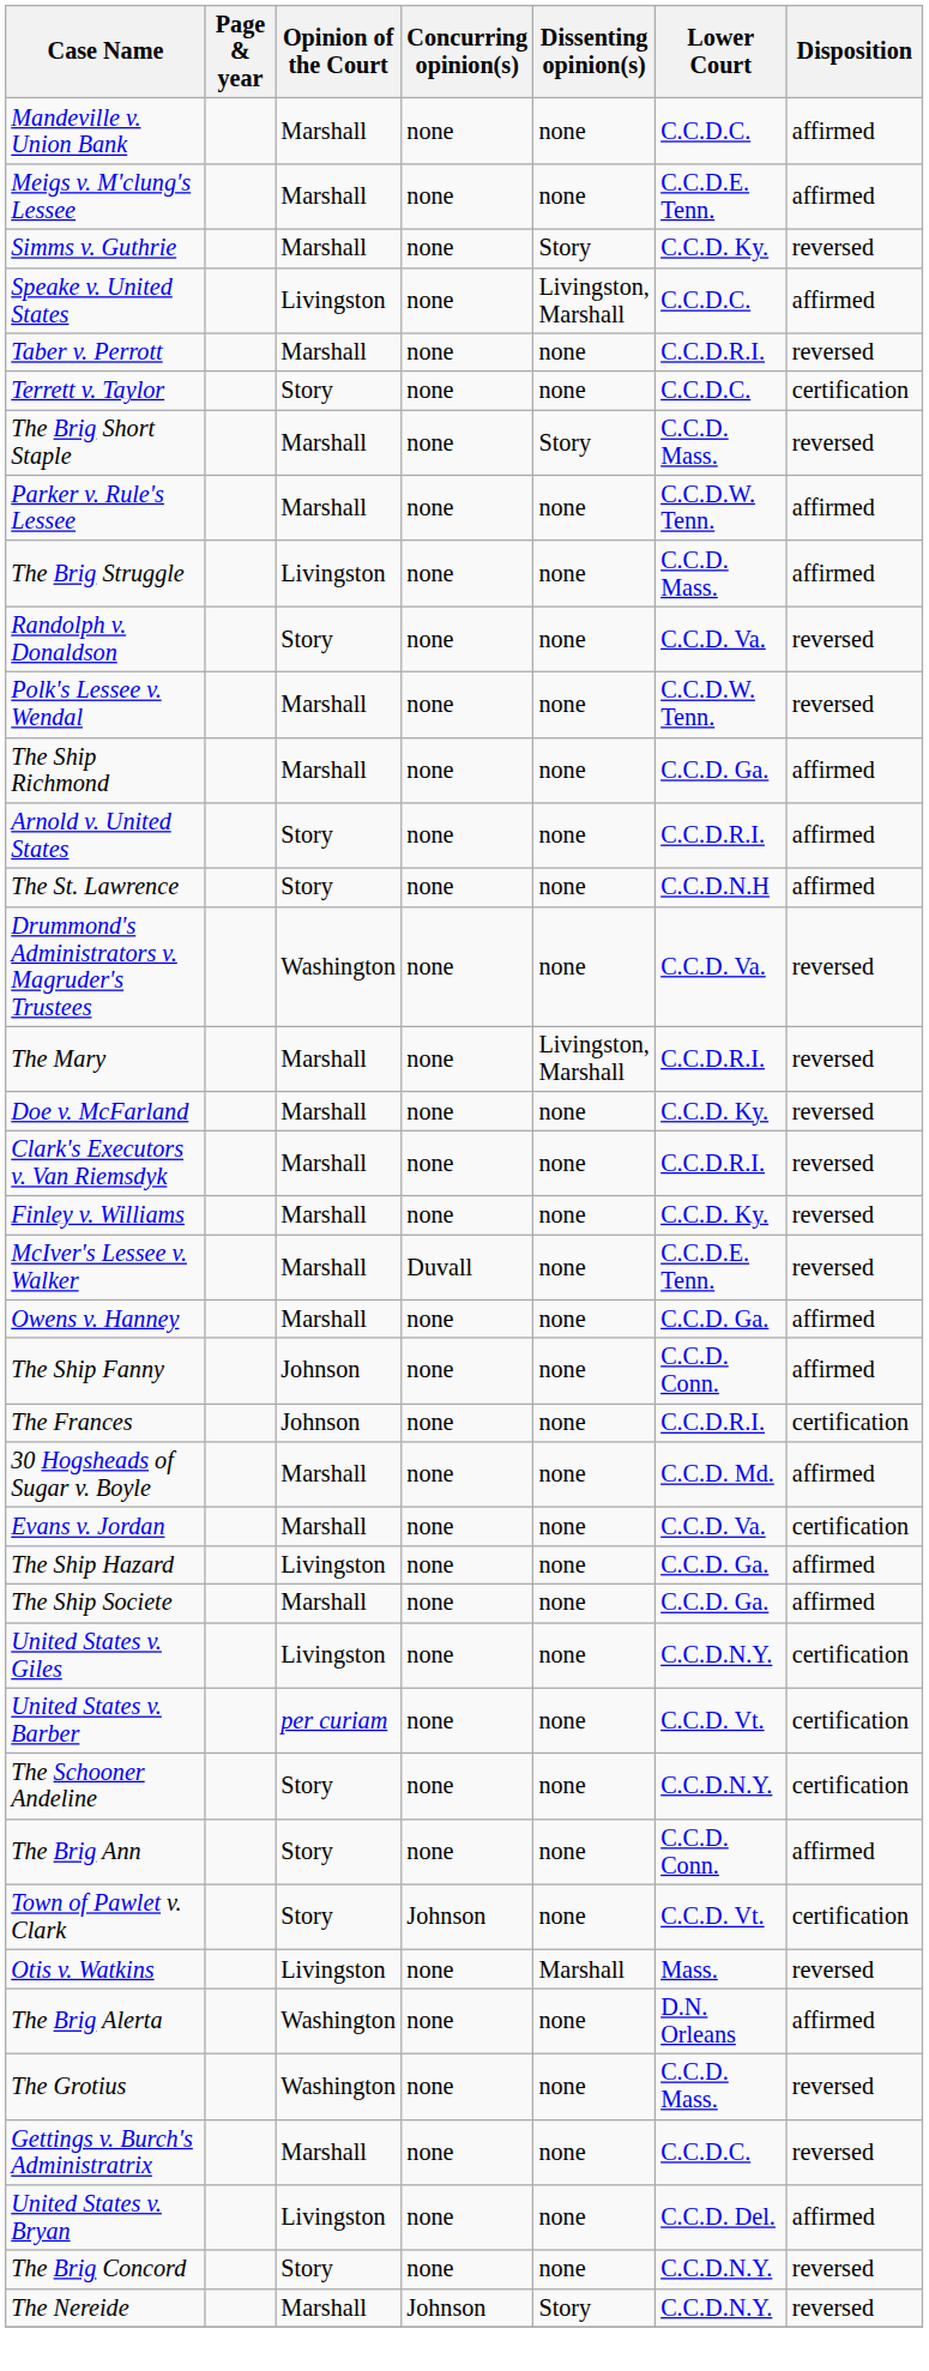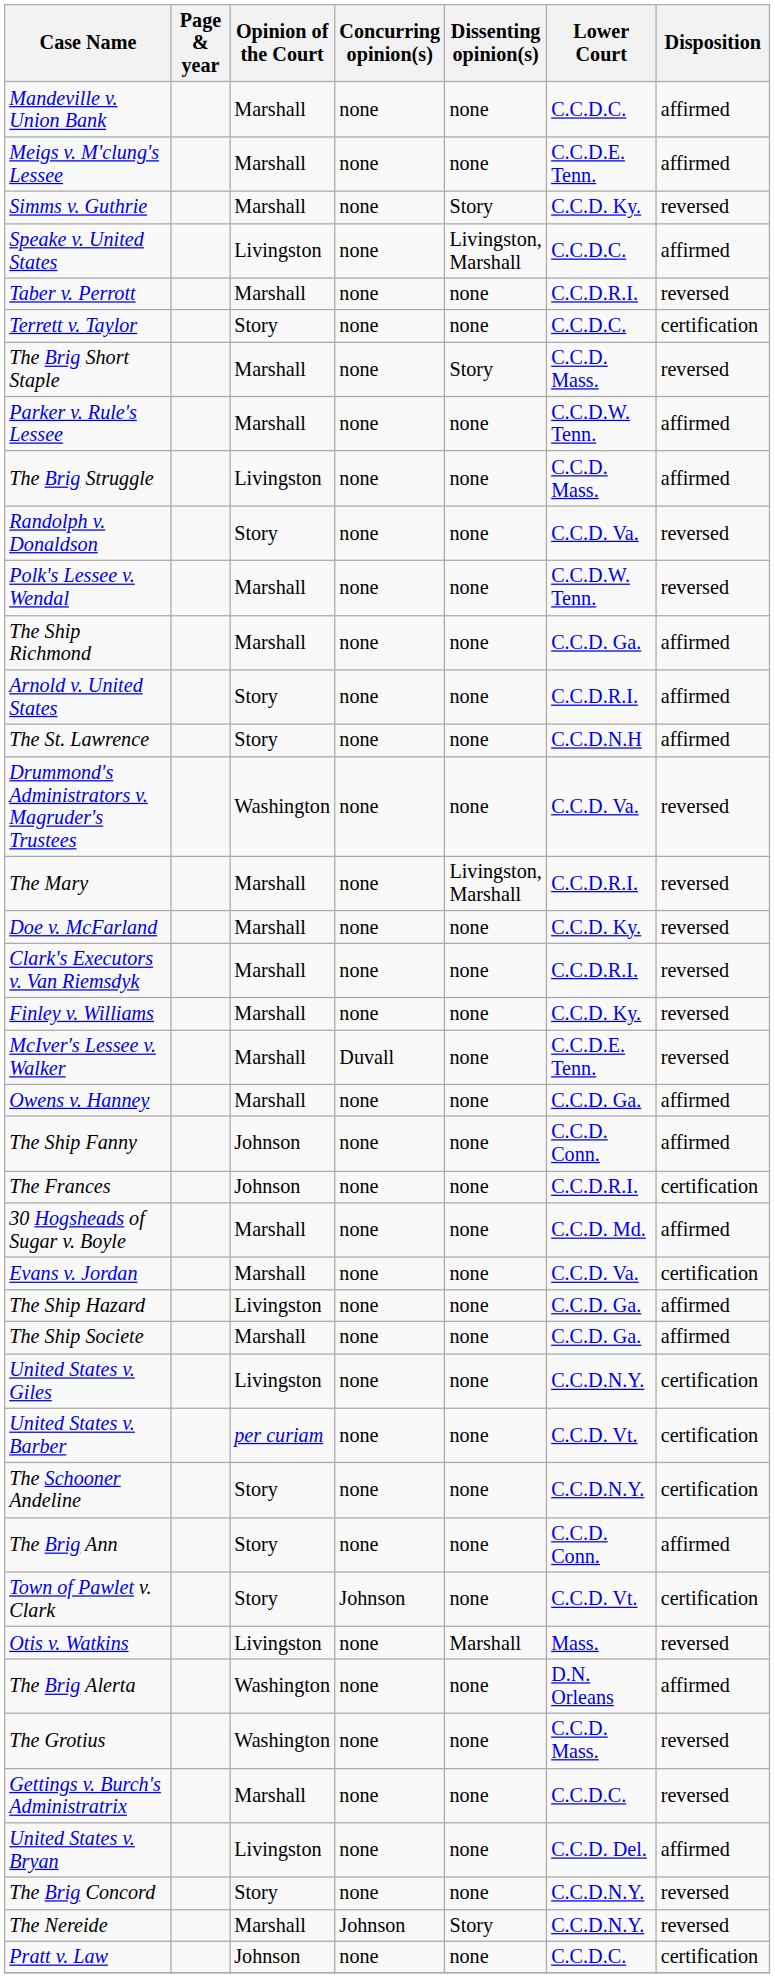+ row: Pratt v. Law | Johnson | none | none | C.C.D.C. | certification
